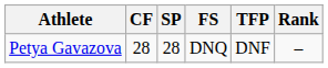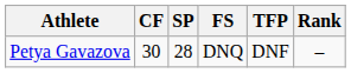Petya Gavazova | CF: 28 -> 30
